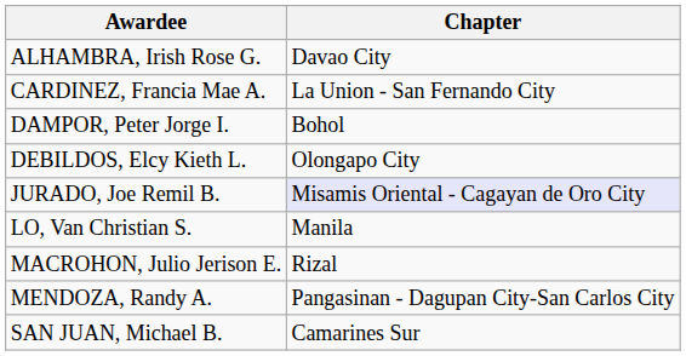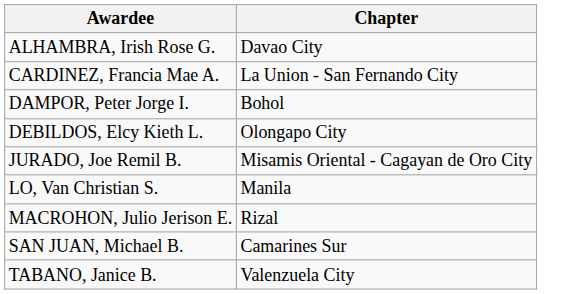JURADO, Joe Remil B. | Chapter: lavender background -> no background
- row: MENDOZA, Randy A. | Pangasinan - Dagupan City-San Carlos City
+ row: TABANO, Janice B. | Valenzuela City
